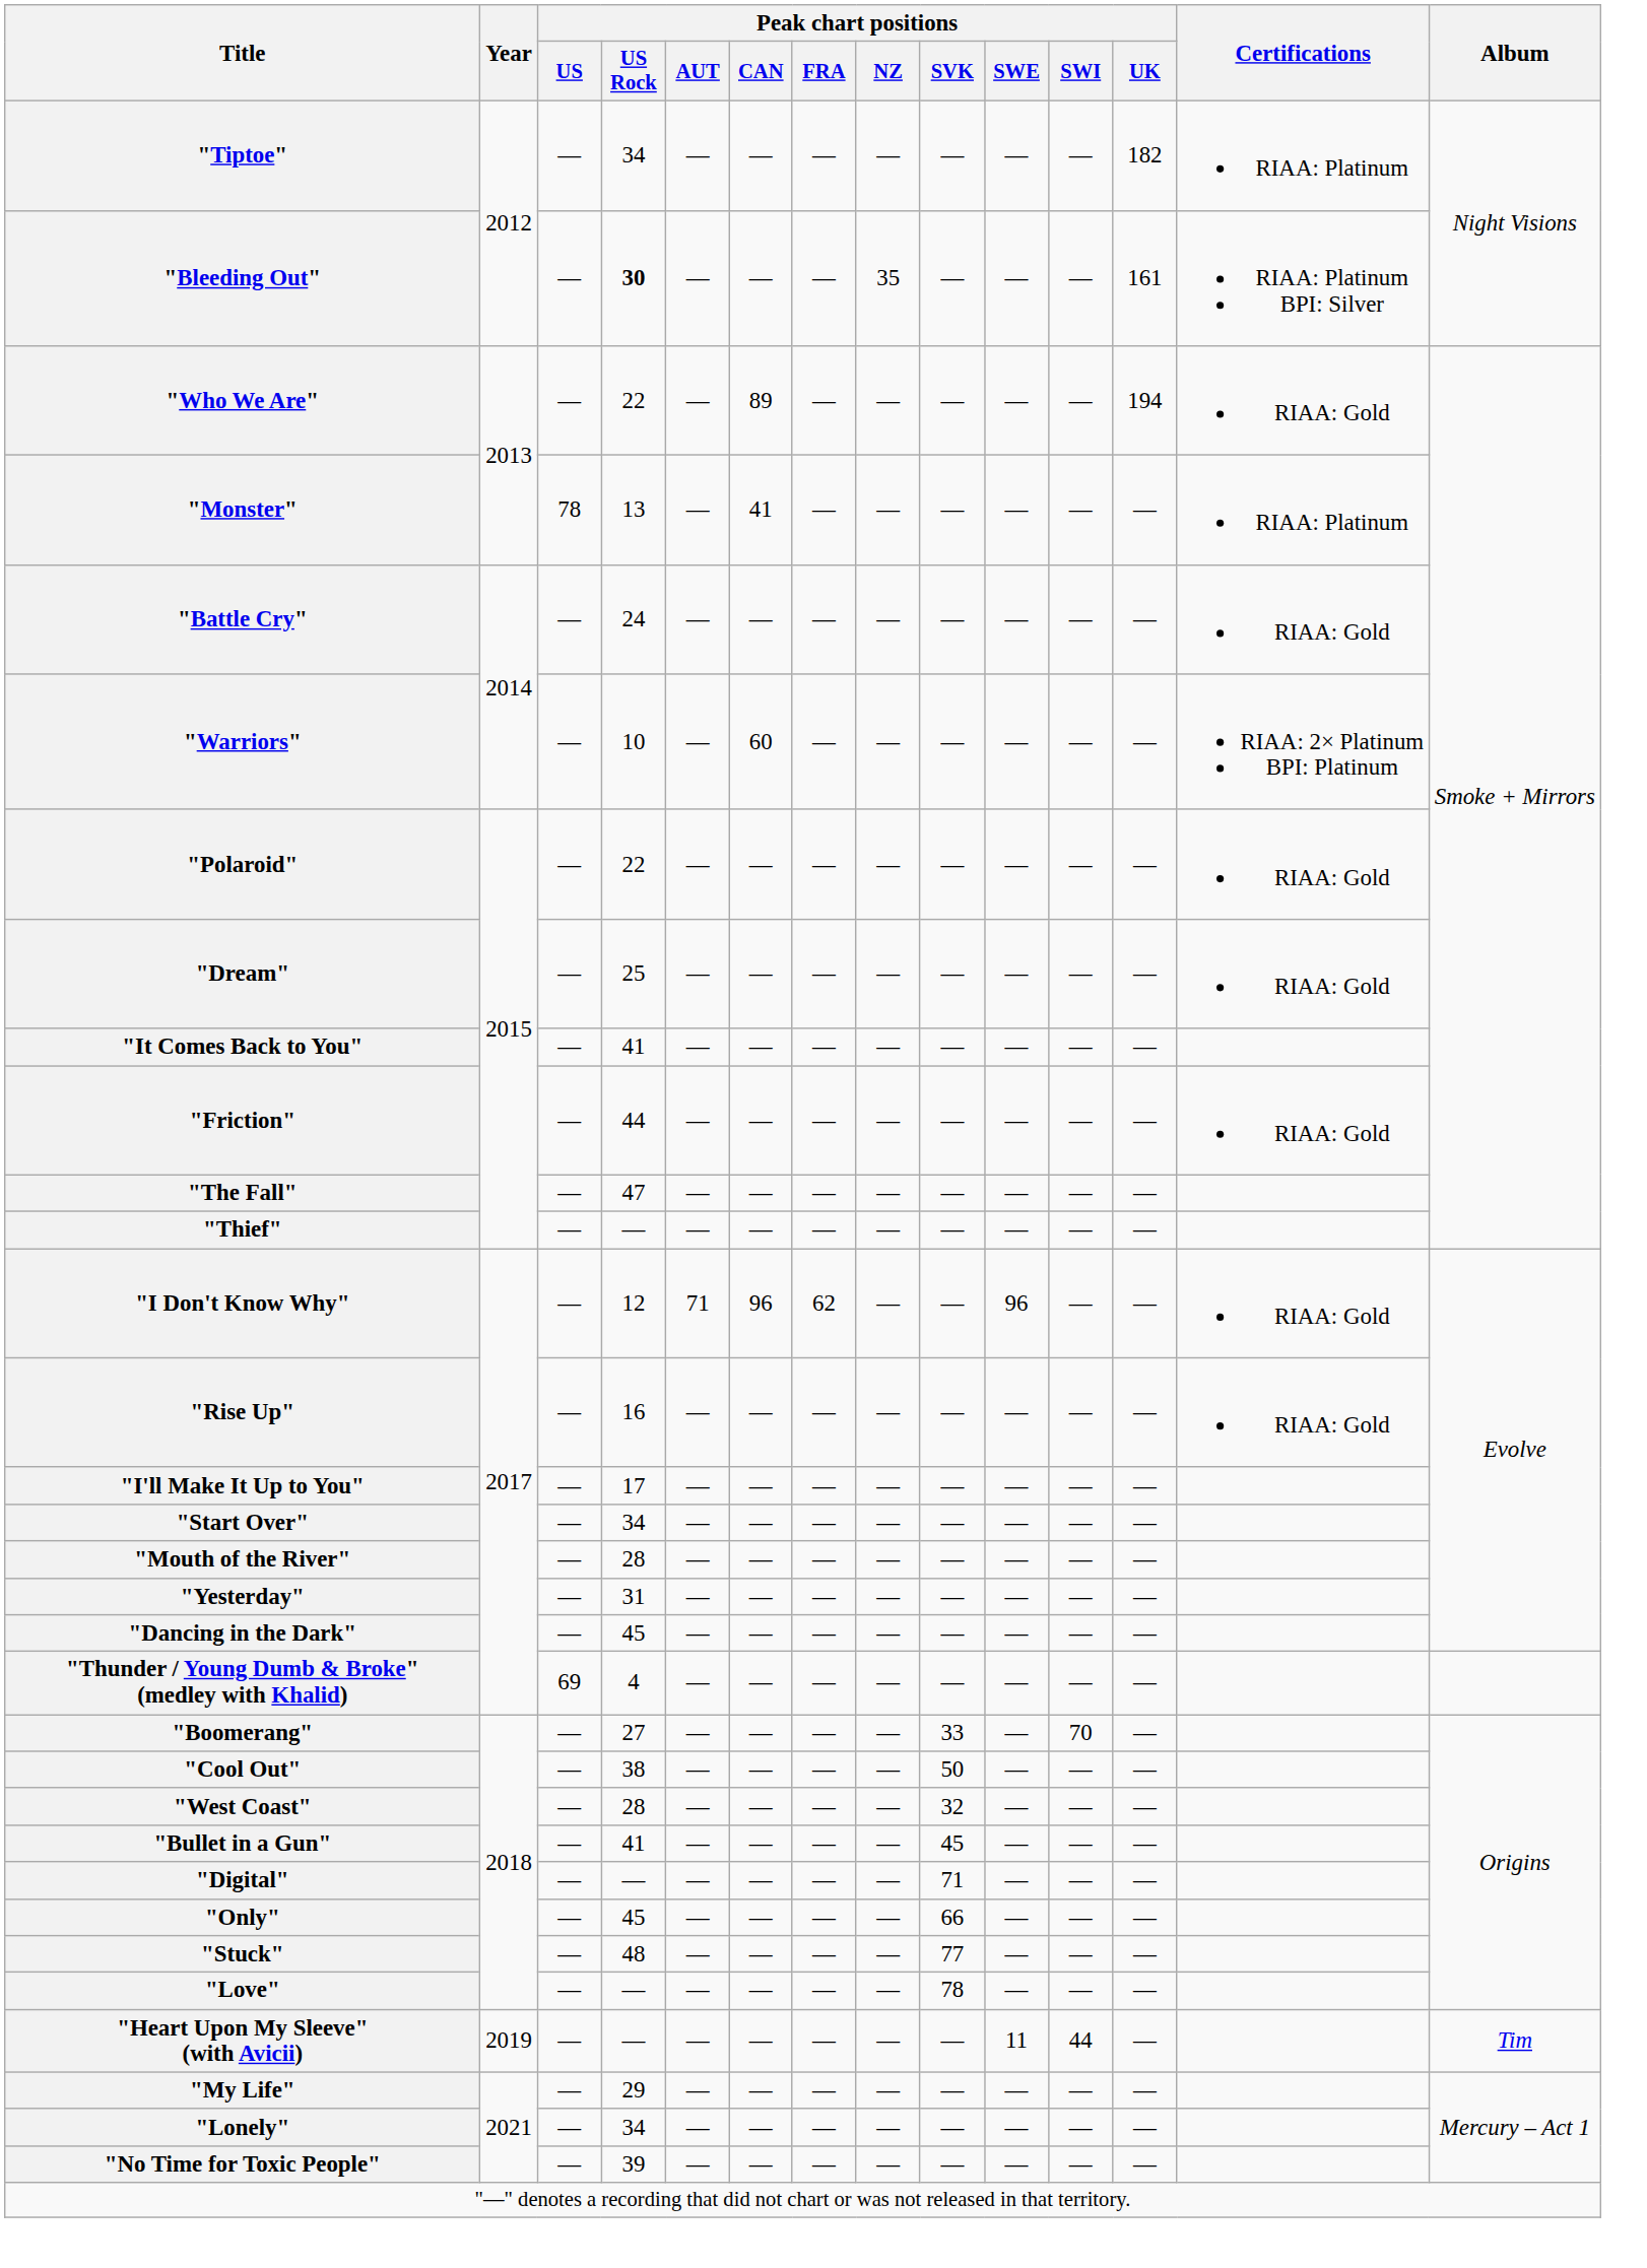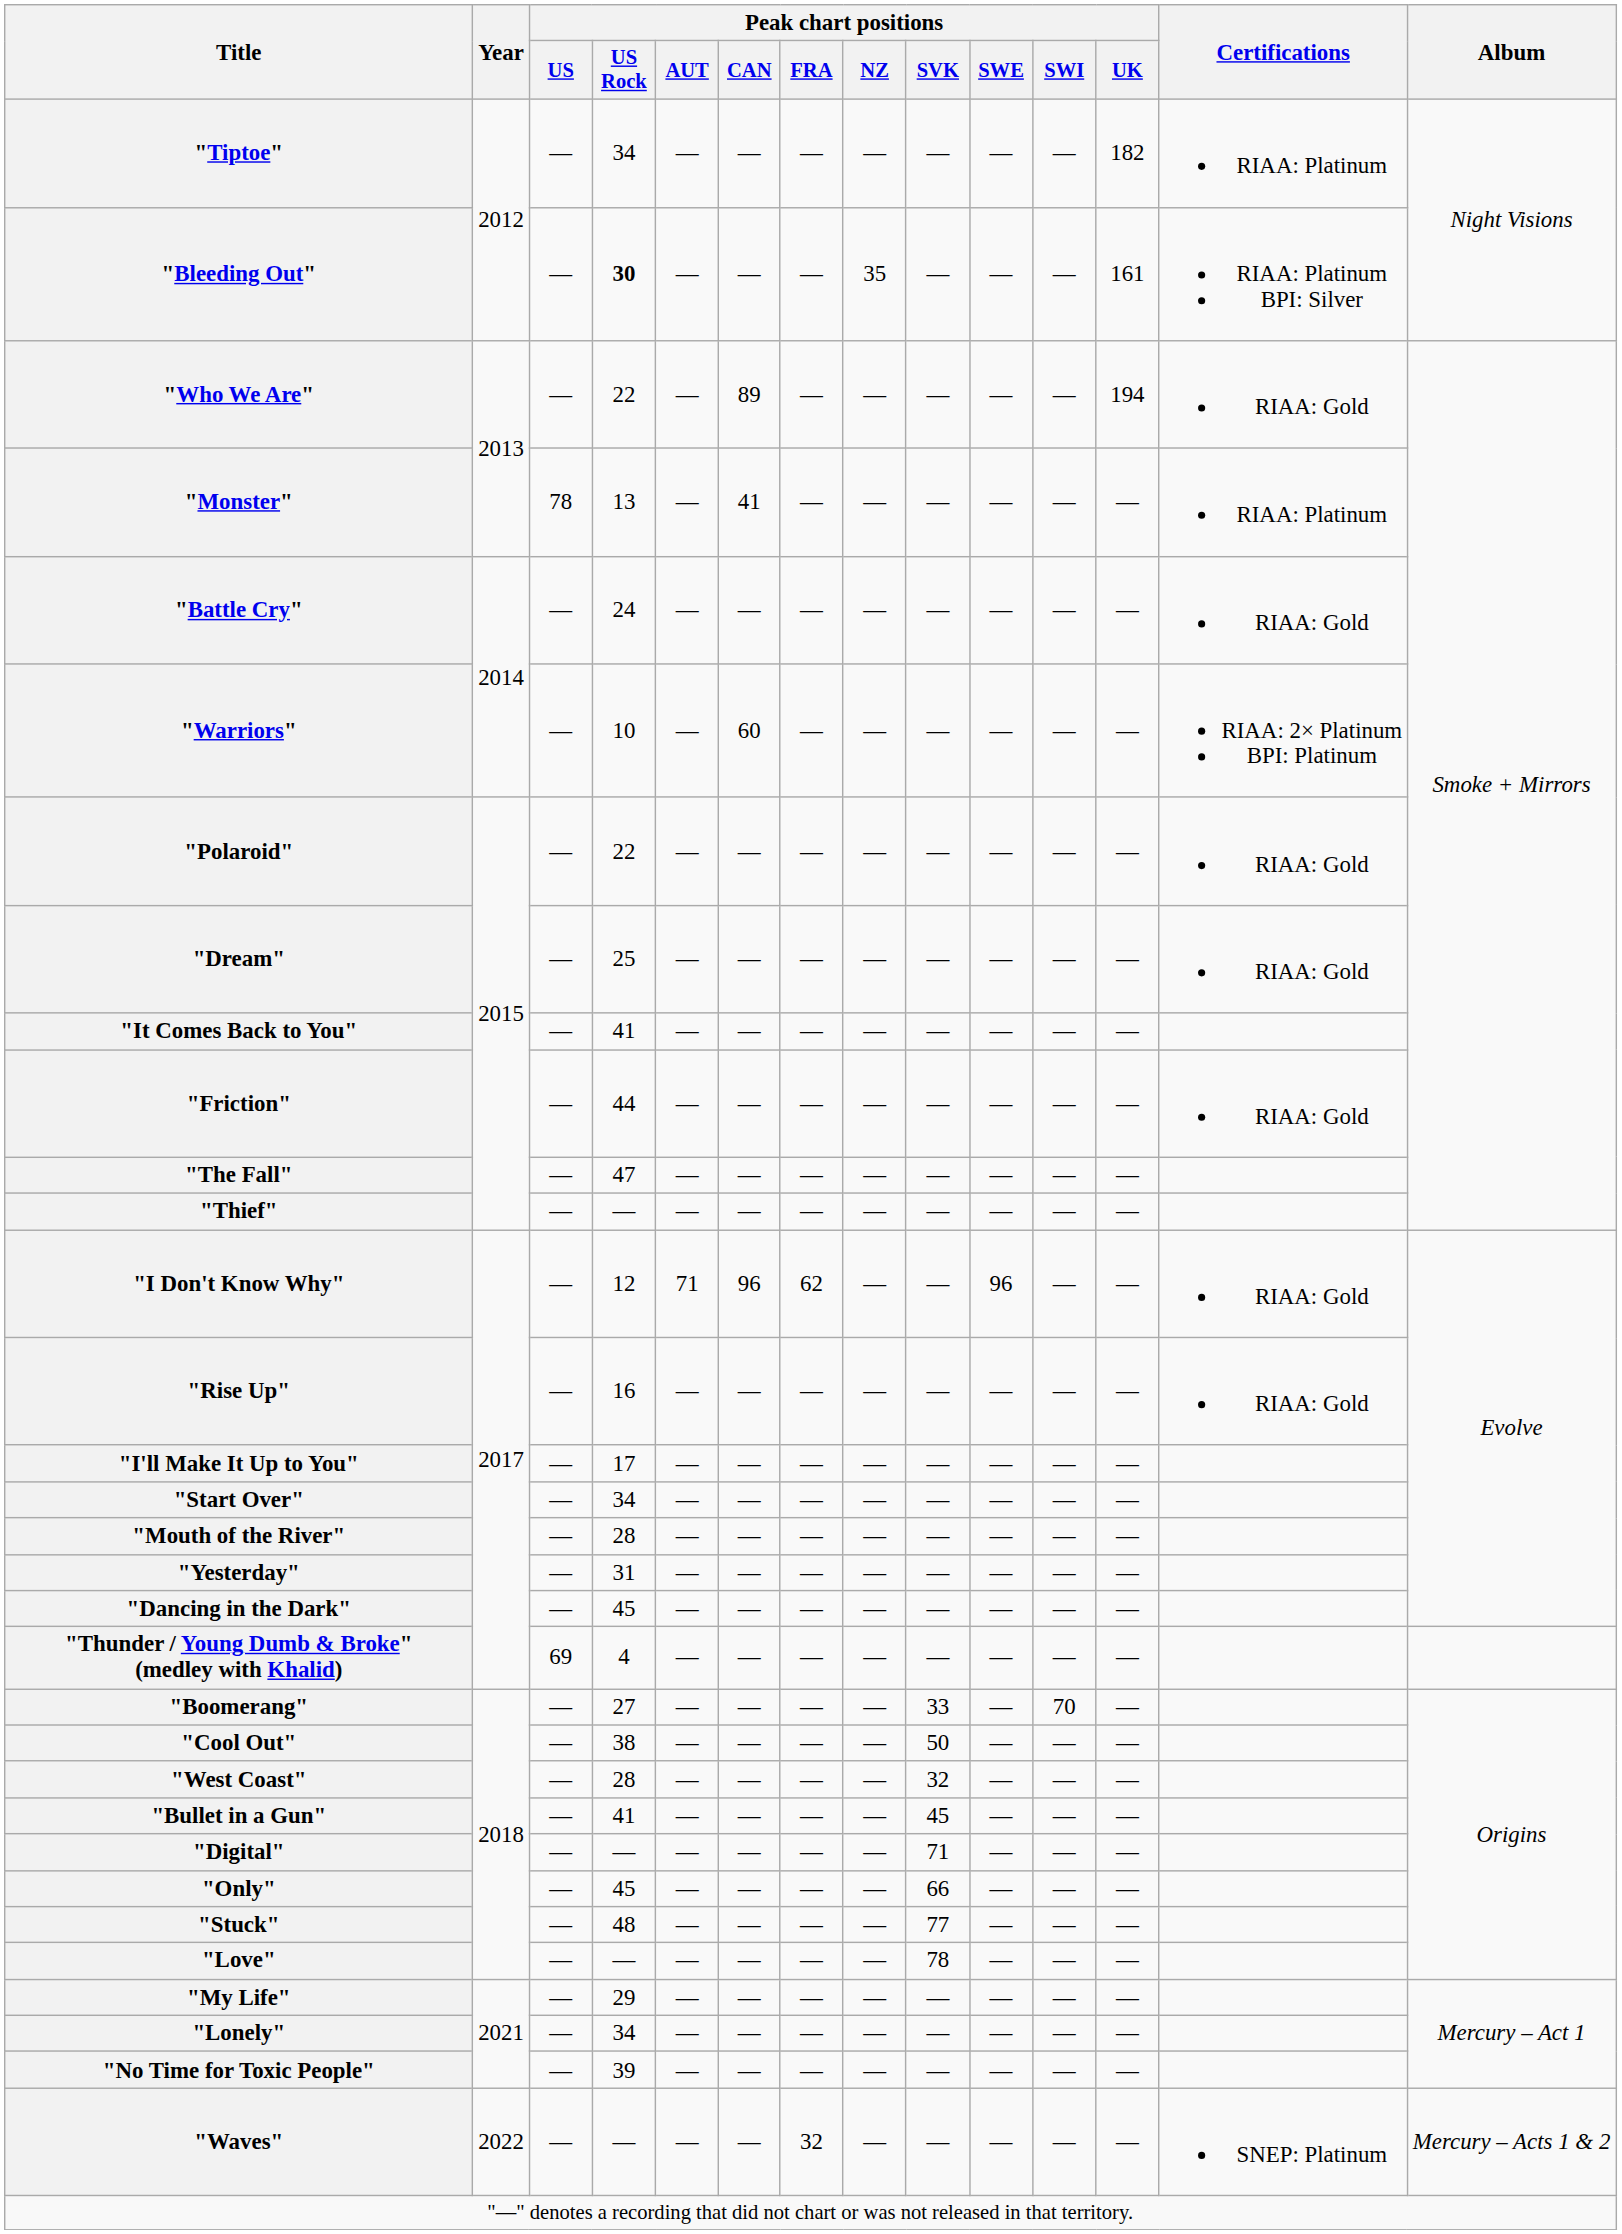- row: "Heart Upon My Sleeve" (with Avicii) | 2019 | — | — | — | — | — | — | — | 11 | 44 | — | Tim
+ row: "Waves" | 2022 | — | — | — | — | 32 | — | — | — | — | — | SNEP: Platinum | Mercury – Acts 1 & 2
